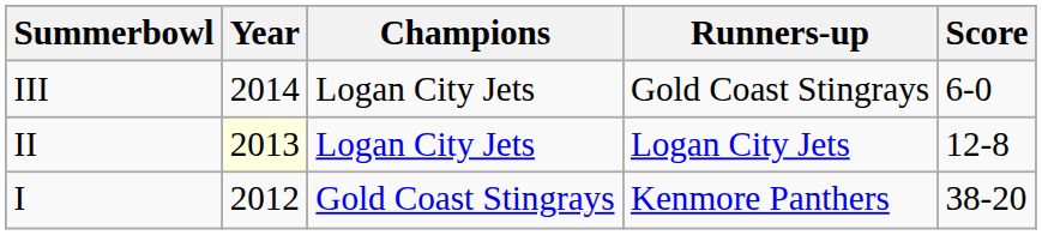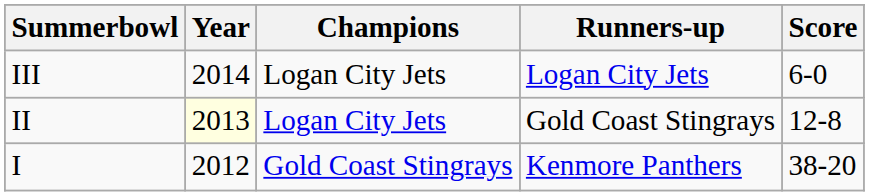III | Runners-up: Gold Coast Stingrays -> Logan City Jets
II | Runners-up: Logan City Jets -> Gold Coast Stingrays
